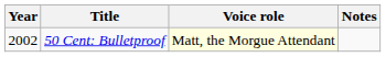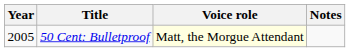50 Cent: Bulletproof | Year: 2002 -> 2005
